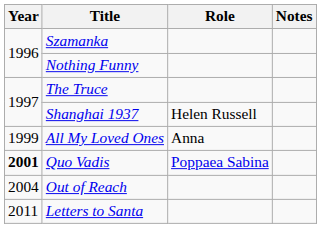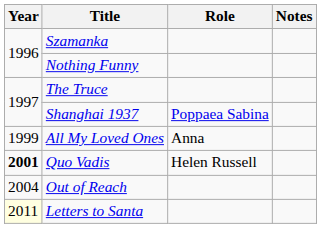Shanghai 1937 | Role: Helen Russell -> Poppaea Sabina
Quo Vadis | Role: Poppaea Sabina -> Helen Russell
Letters to Santa | Year: no background -> lightyellow background
